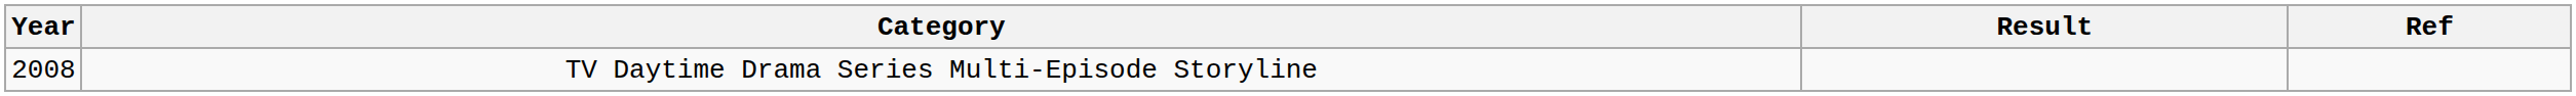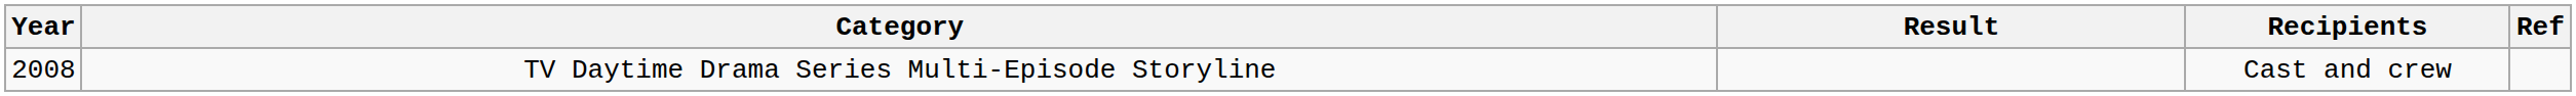+ column: Recipients | Cast and crew
